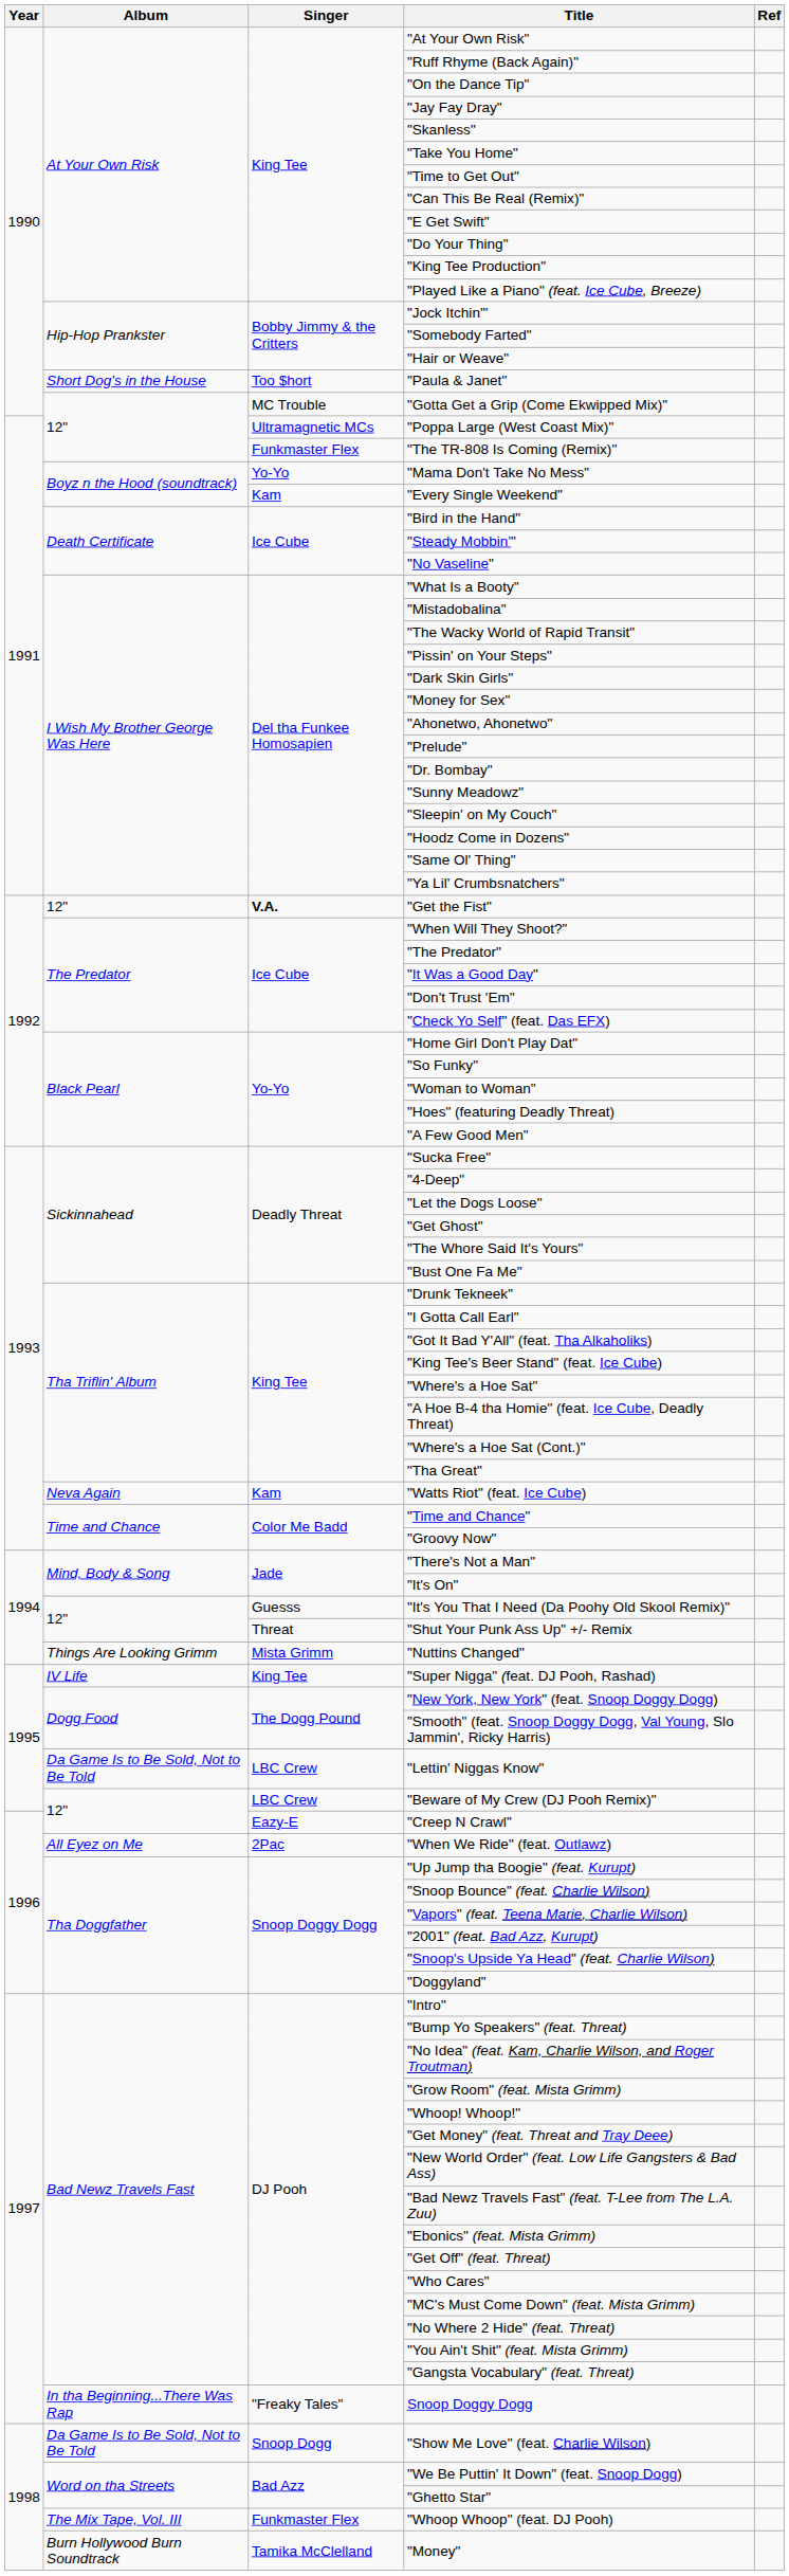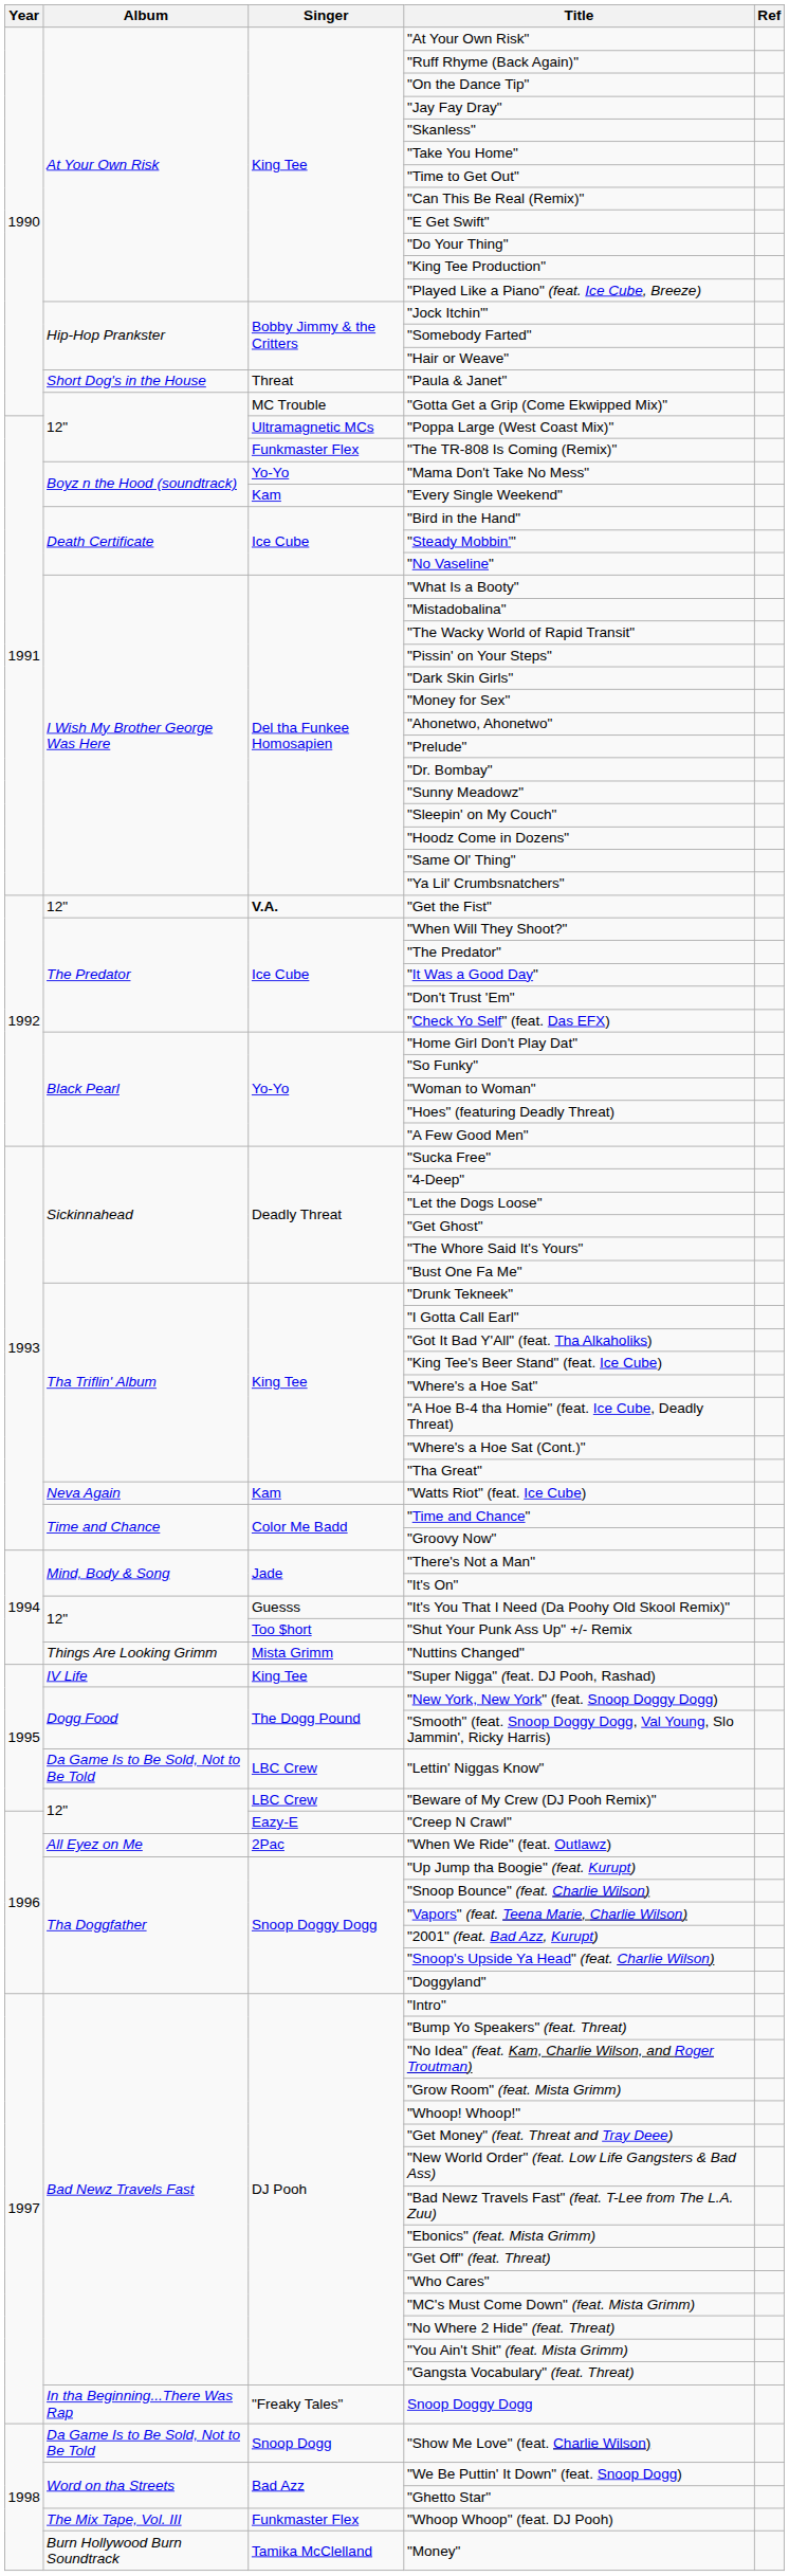"Paula & Janet" | Singer: Too $hort -> Threat
"Shut Your Punk Ass Up" +/- Remix | Singer: Threat -> Too $hort
